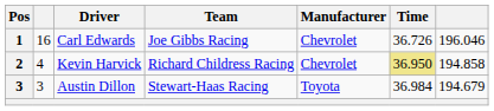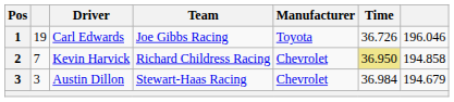Carl Edwards | column 2: 16 -> 19
Carl Edwards | Manufacturer: Chevrolet -> Toyota
Kevin Harvick | column 2: 4 -> 7
Austin Dillon | Manufacturer: Toyota -> Chevrolet
